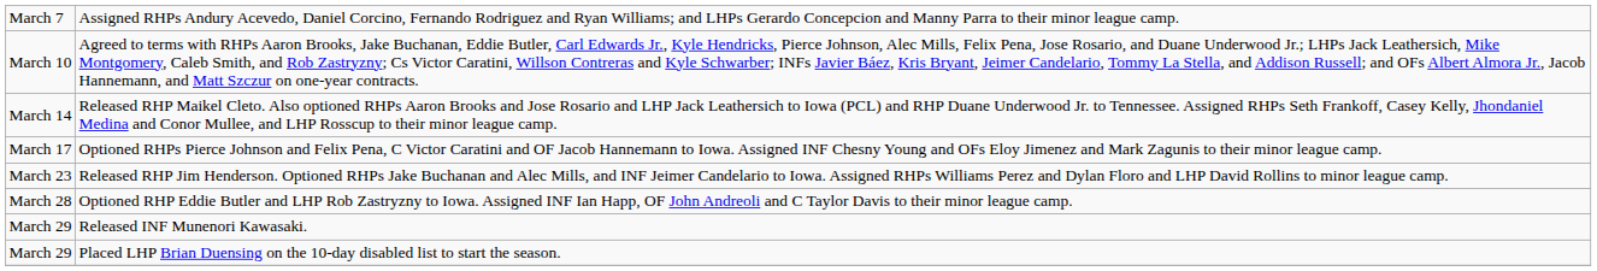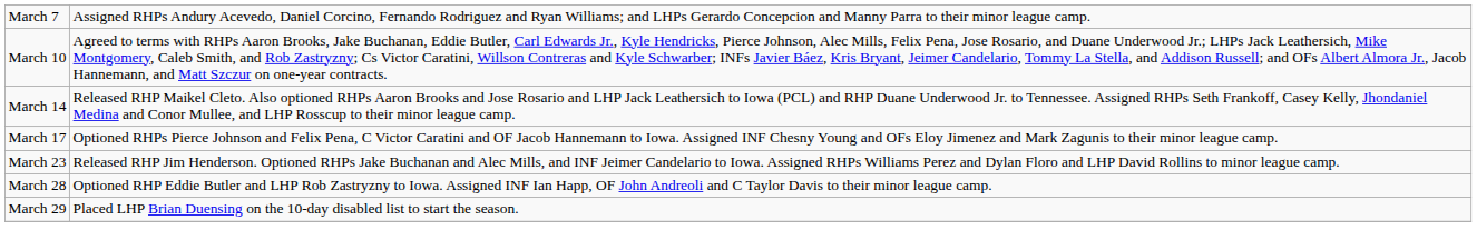- row: March 29 | Released INF Munenori Kawasaki.
